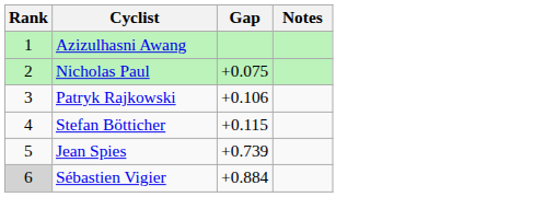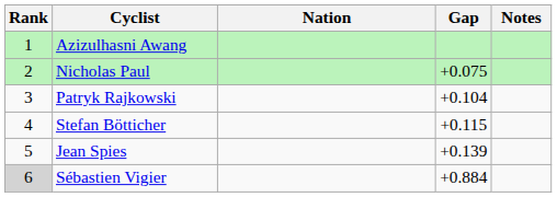+ column: Nation
Patryk Rajkowski | Gap: +0.106 -> +0.104
Jean Spies | Gap: +0.739 -> +0.139
